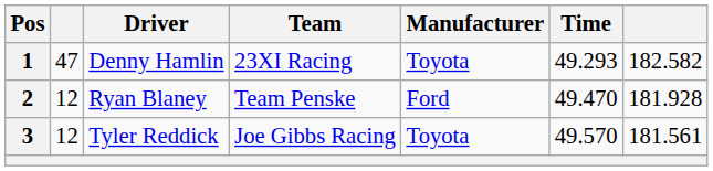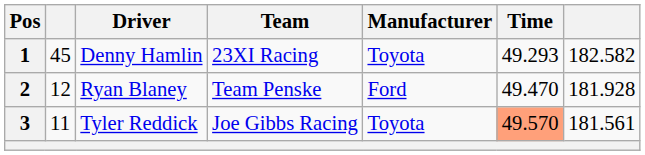1 | column 2: 47 -> 45
3 | column 2: 12 -> 11
3 | Time: no background -> lightsalmon background
